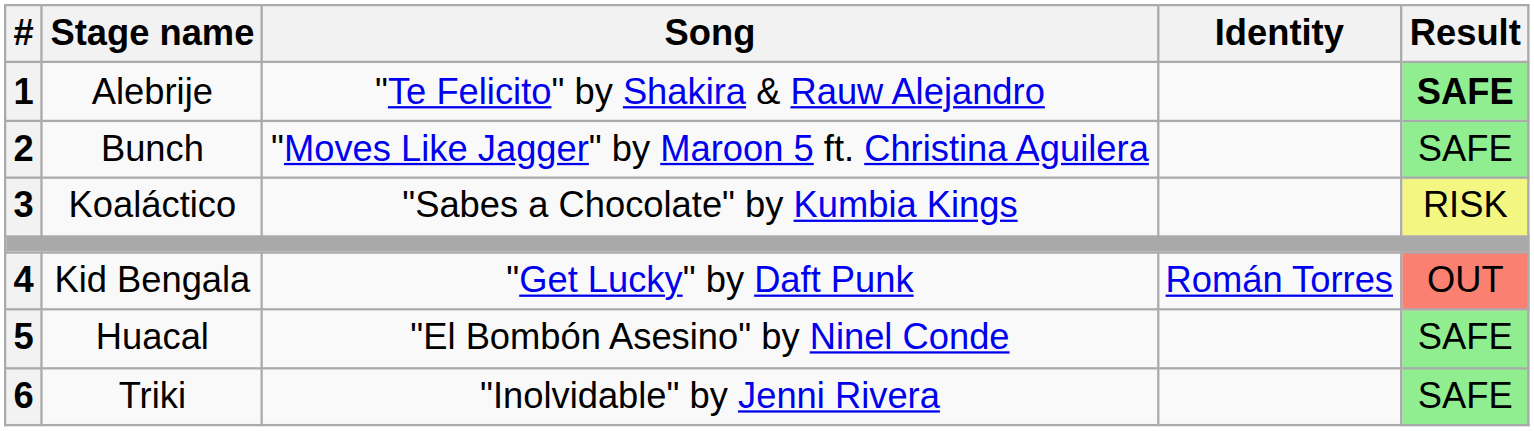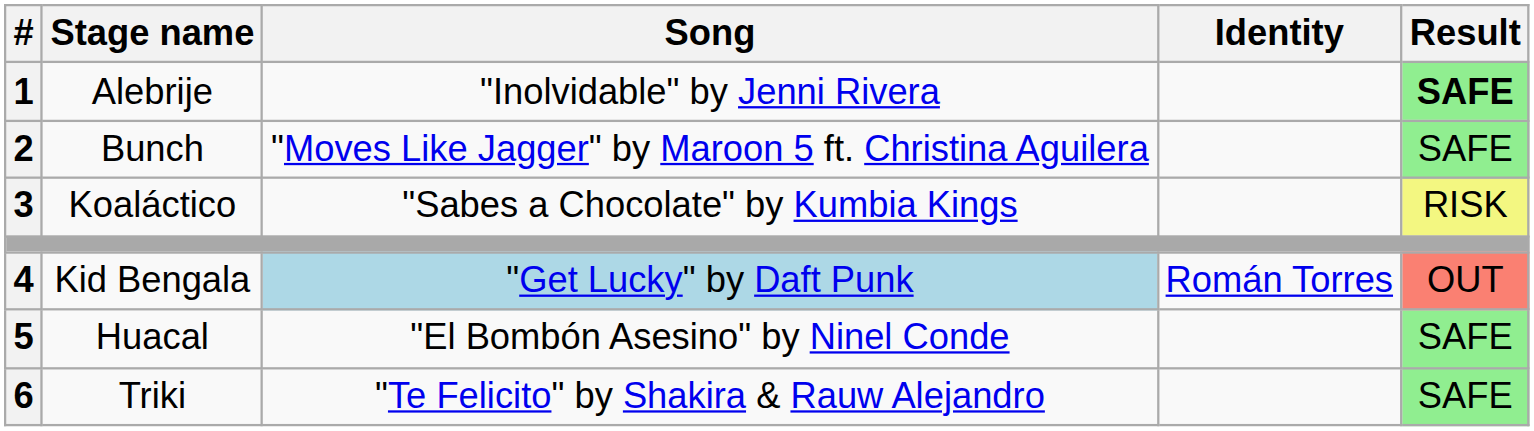Alebrije | Song: "Te Felicito" by Shakira & Rauw Alejandro -> "Inolvidable" by Jenni Rivera
Kid Bengala | Song: no background -> lightblue background
Triki | Song: "Inolvidable" by Jenni Rivera -> "Te Felicito" by Shakira & Rauw Alejandro
